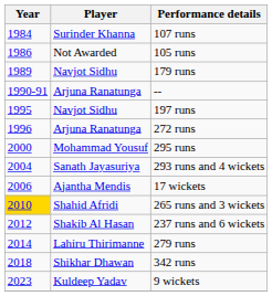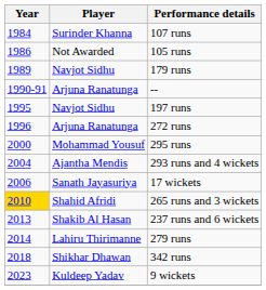293 runs and 4 wickets | Player: Sanath Jayasuriya -> Ajantha Mendis
17 wickets | Player: Ajantha Mendis -> Sanath Jayasuriya
237 runs and 6 wickets | Year: 2012 -> 2013
